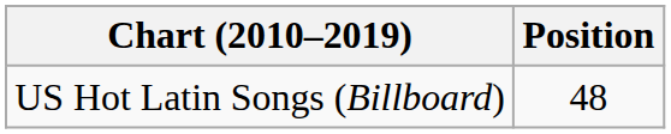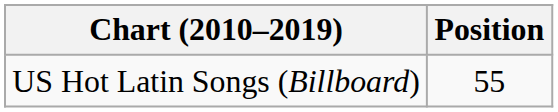US Hot Latin Songs (Billboard) | Position: 48 -> 55
